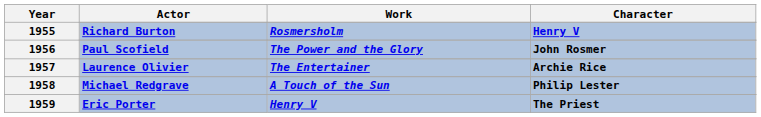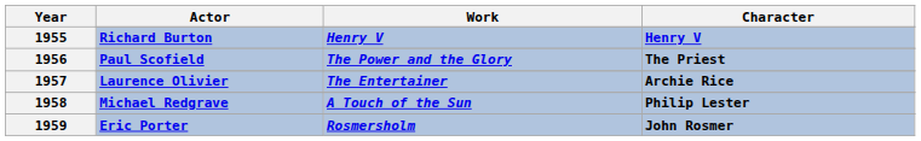Richard Burton | Work: Rosmersholm -> Henry V
Paul Scofield | Character: John Rosmer -> The Priest
Eric Porter | Work: Henry V -> Rosmersholm
Eric Porter | Character: The Priest -> John Rosmer
